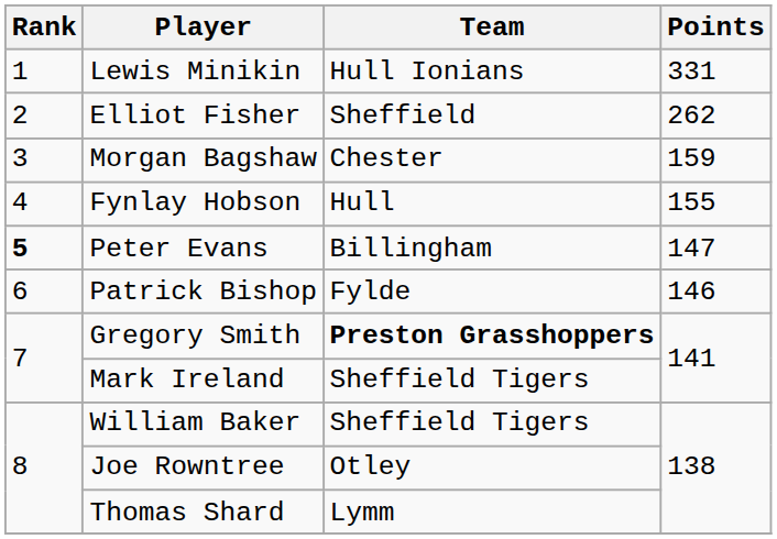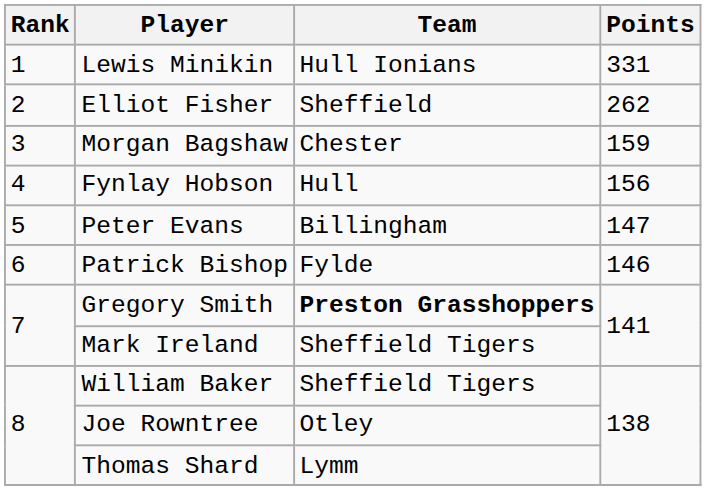Fynlay Hobson | Points: 155 -> 156
Peter Evans | Rank: bold -> normal
